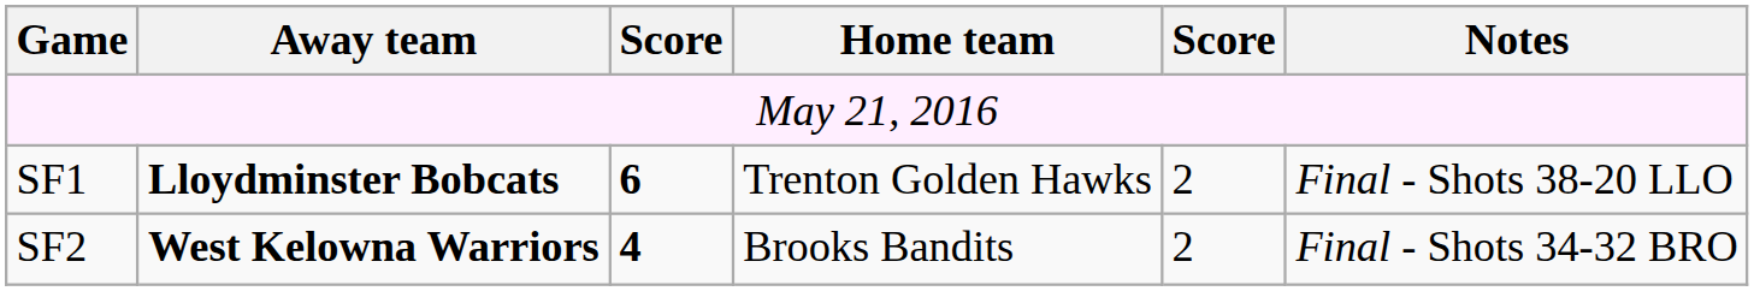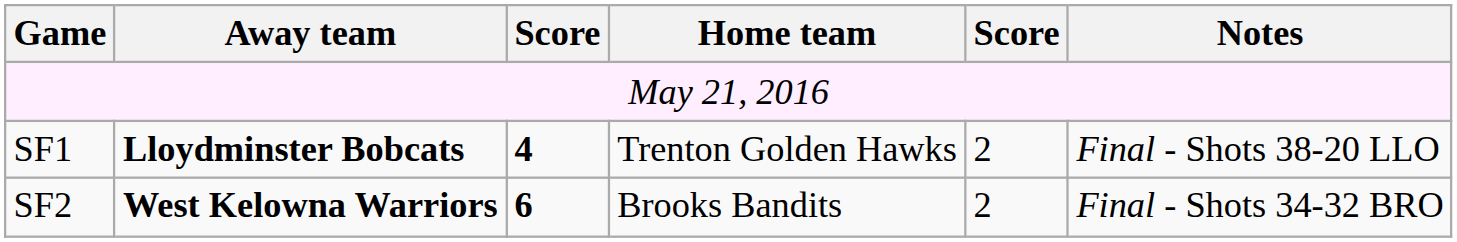SF1 | column 3: 6 -> 4
SF2 | column 3: 4 -> 6
